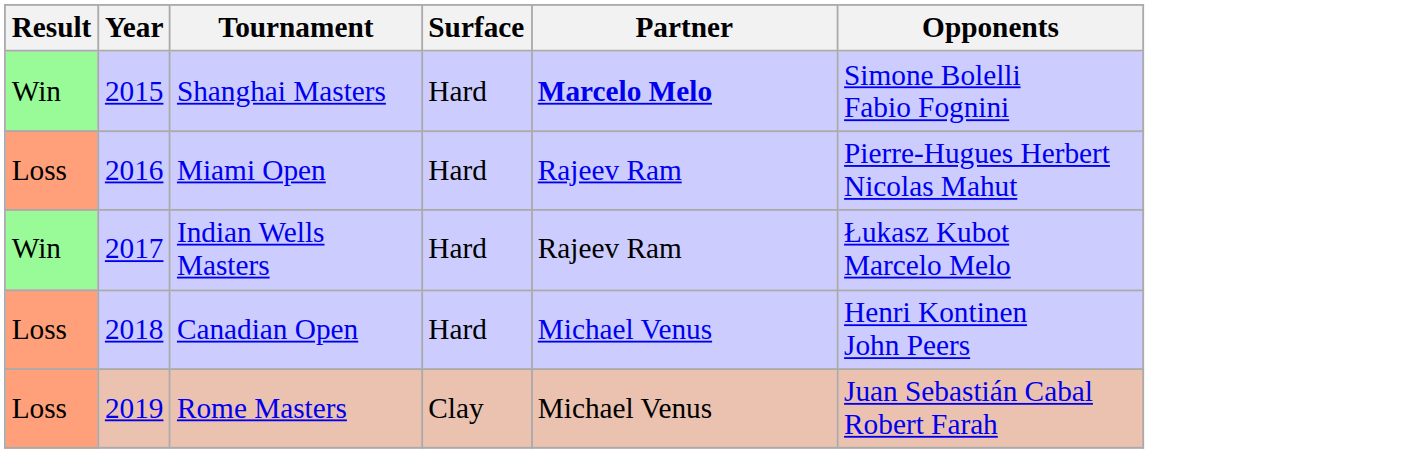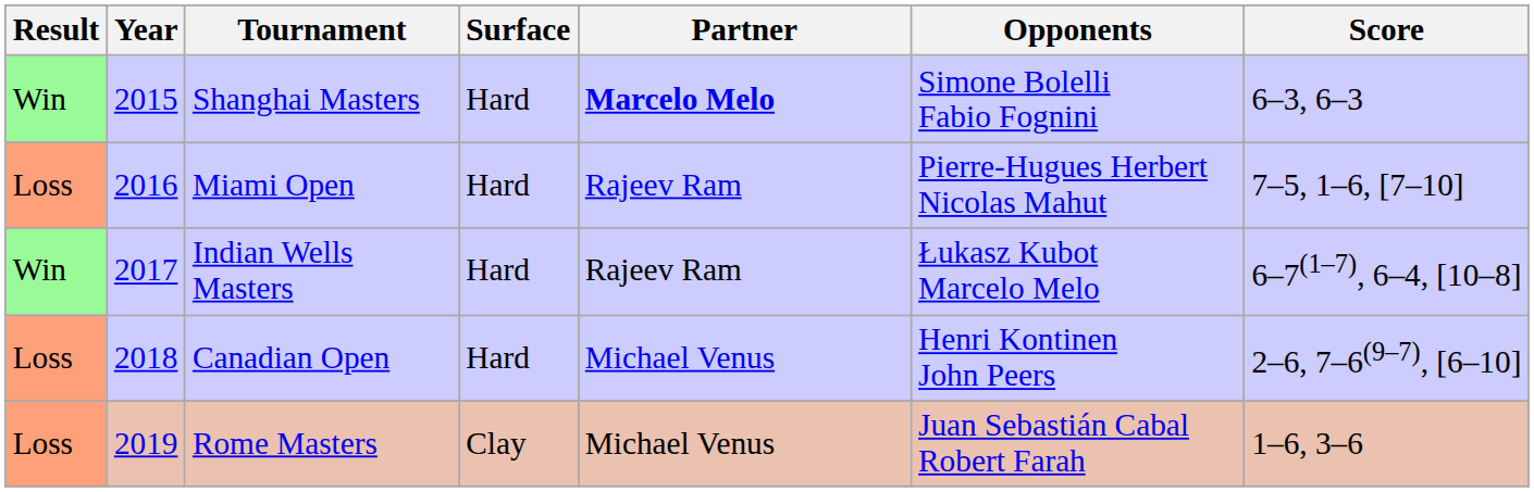+ column: Score | 6–3, 6–3 | 7–5, 1–6, [7–10] | 6–7(1–7), 6–4, [10–8] | 2–6, 7–6(9–7), [6–10] | 1–6, 3–6
